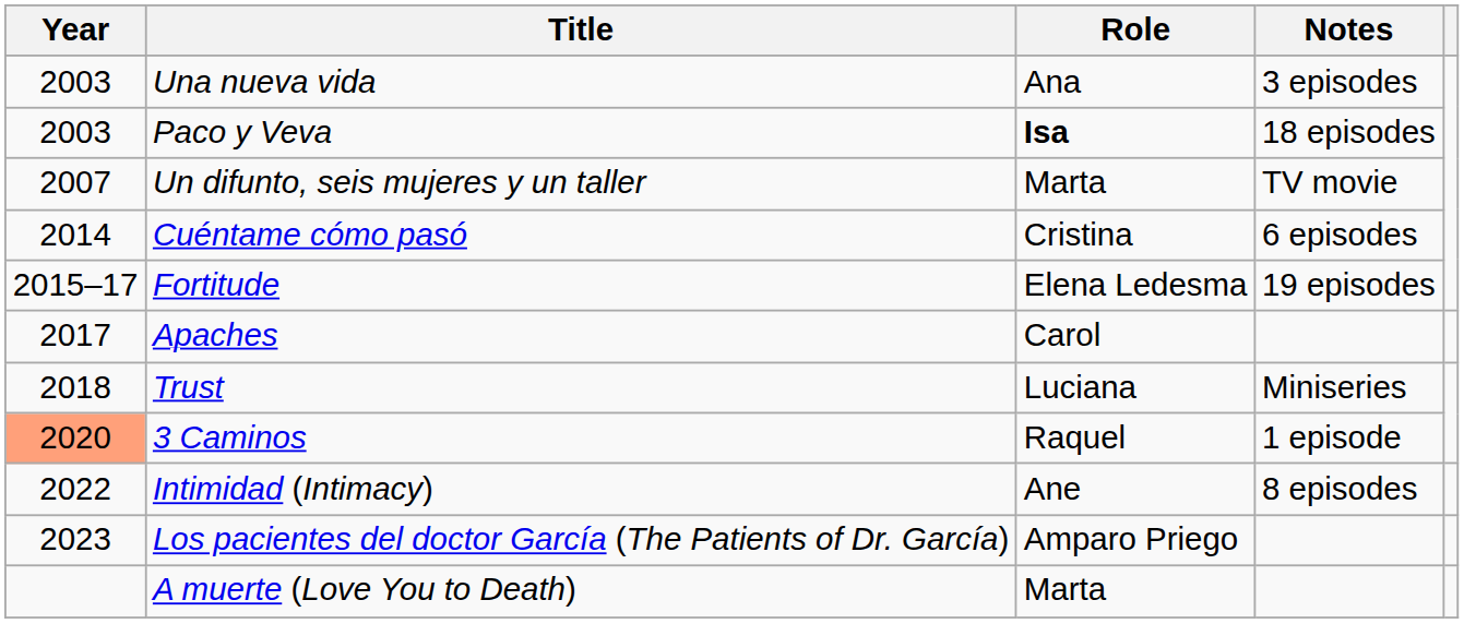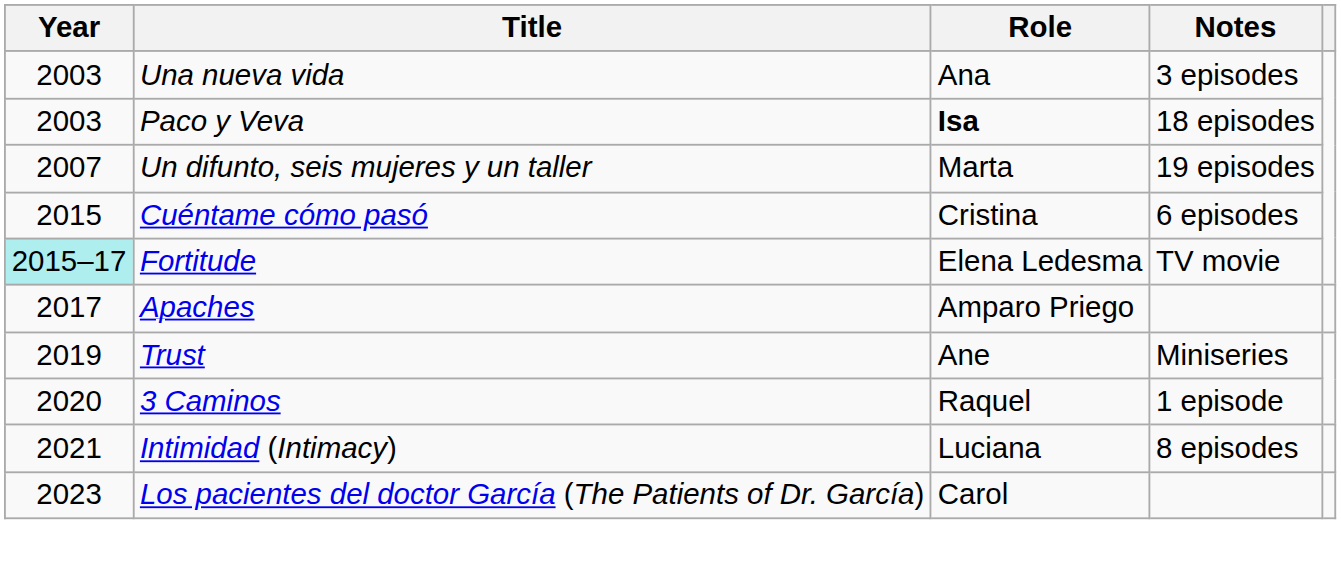Un difunto, seis mujeres y un taller | Notes: TV movie -> 19 episodes
Cuéntame cómo pasó | Year: 2014 -> 2015
Fortitude | Year: no background -> paleturquoise background
Fortitude | Notes: 19 episodes -> TV movie
Apaches | Role: Carol -> Amparo Priego
Trust | Year: 2018 -> 2019
Trust | Role: Luciana -> Ane
3 Caminos | Year: lightsalmon background -> no background
Intimidad (Intimacy) | Year: 2022 -> 2021
Intimidad (Intimacy) | Role: Ane -> Luciana
Los pacientes del doctor García (The Patients of Dr. García) | Role: Amparo Priego -> Carol
- row: A muerte (Love You to Death) | Marta
